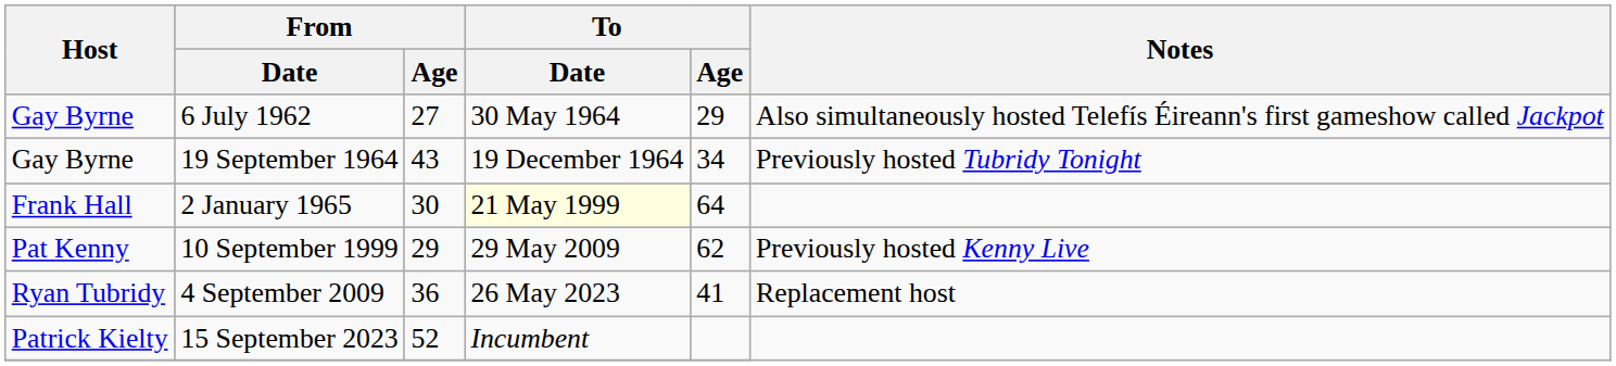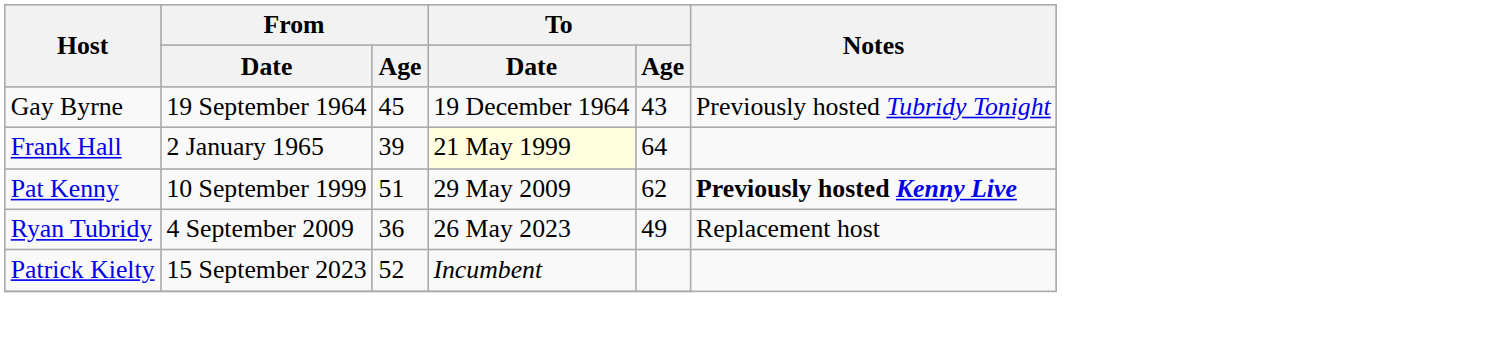- row: Gay Byrne | 6 July 1962 | 27 | 30 May 1964 | 29 | Also simultaneously hosted Telefís Éireann's first gameshow called Jackpot
19 September 1964 | From / Age: 43 -> 45
19 September 1964 | To / Age: 34 -> 43
2 January 1965 | From / Age: 30 -> 39
10 September 1999 | From / Age: 29 -> 51
10 September 1999 | Notes: normal -> bold
4 September 2009 | To / Age: 41 -> 49
